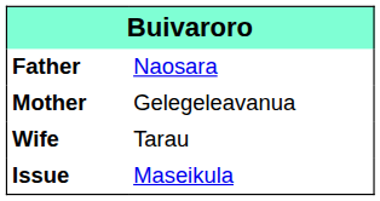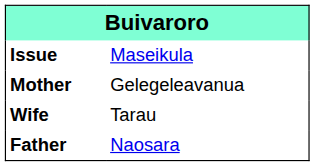rows swapped: Father <-> Issue
